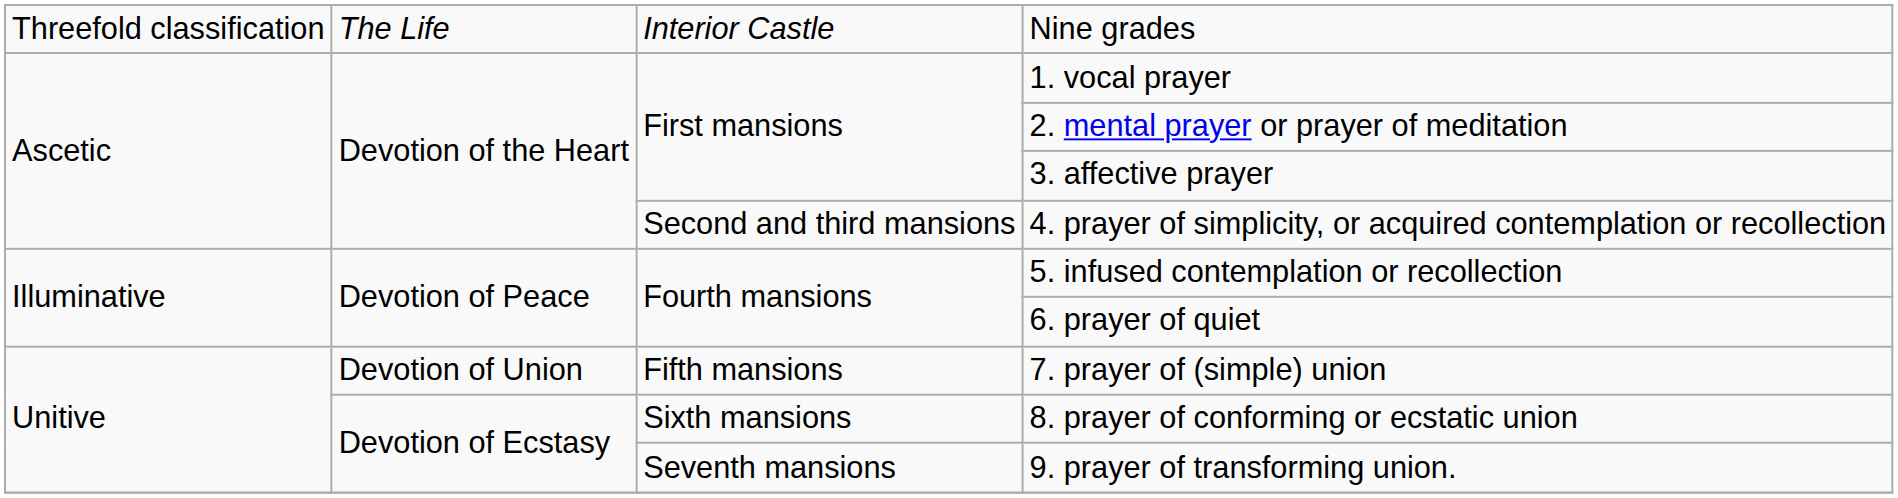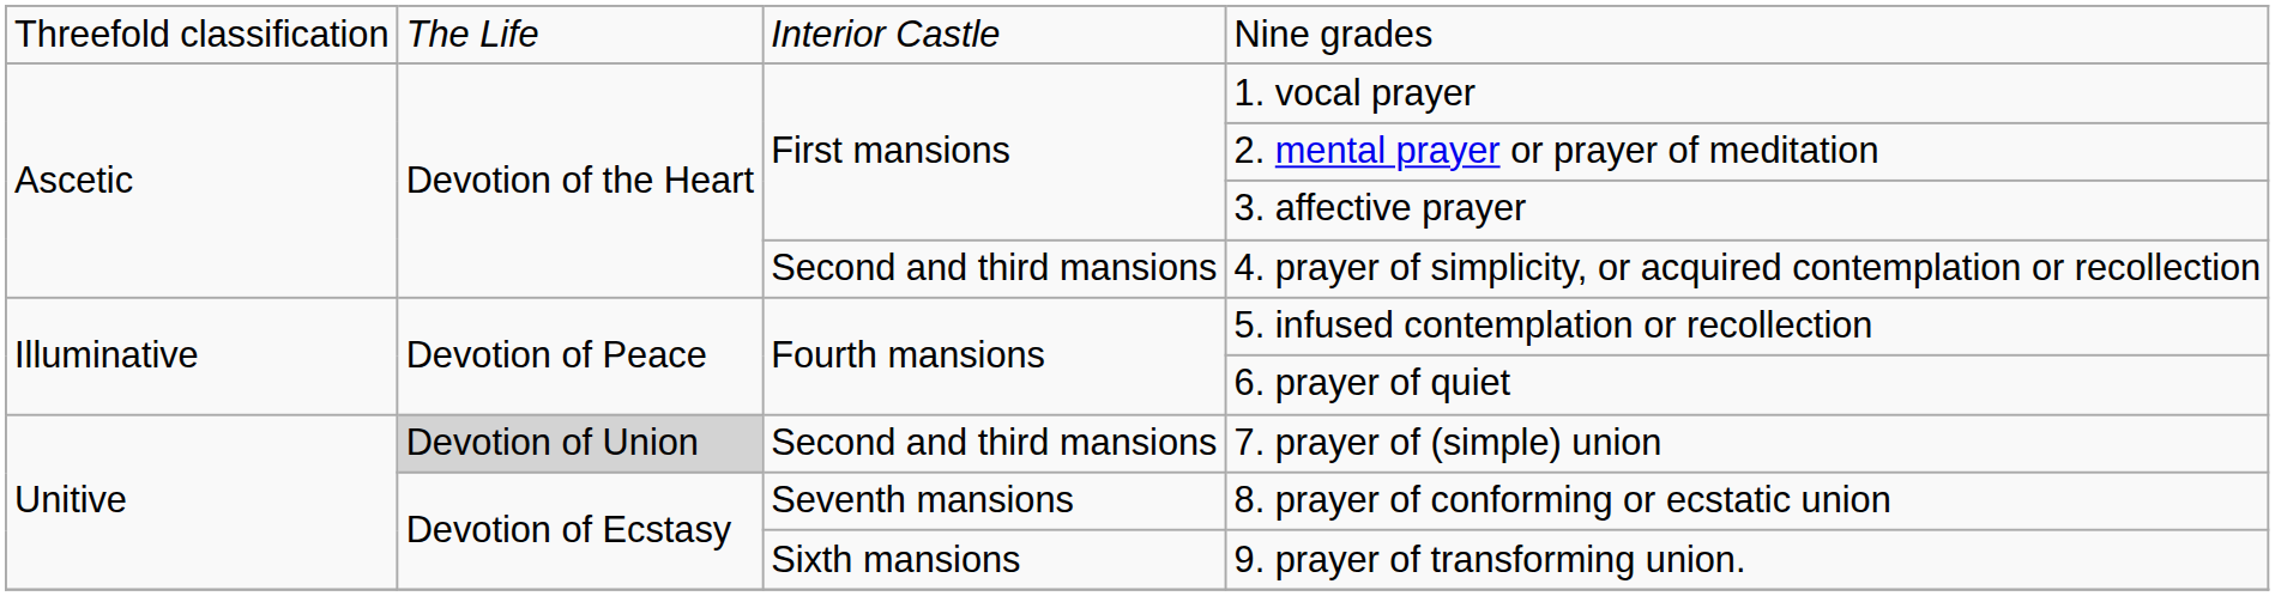7. prayer of (simple) union | column 2: no background -> lightgrey background
7. prayer of (simple) union | column 3: Fifth mansions -> Second and third mansions
8. prayer of conforming or ecstatic union | column 3: Sixth mansions -> Seventh mansions
9. prayer of transforming union. | column 3: Seventh mansions -> Sixth mansions
